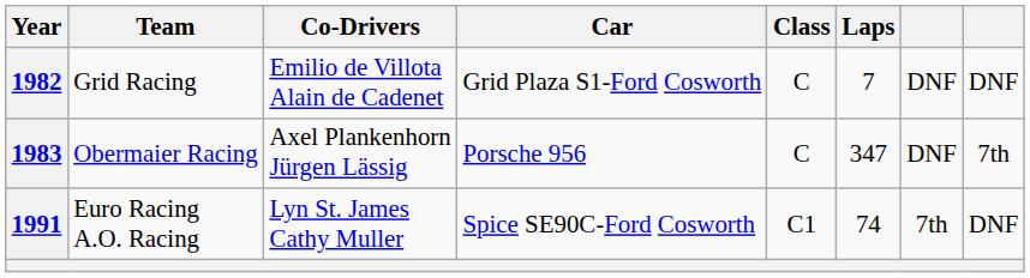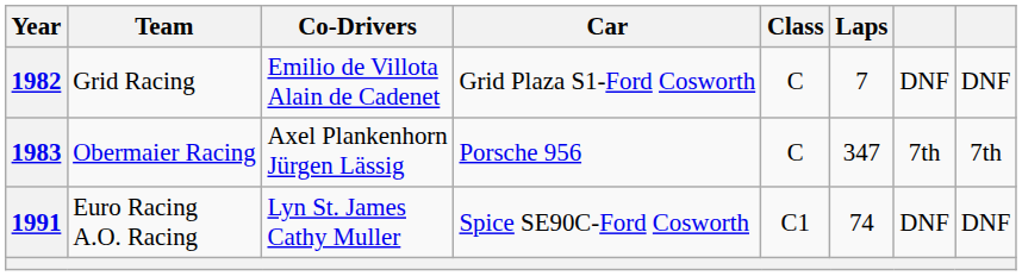1983 | column 7: DNF -> 7th
1991 | column 7: 7th -> DNF
